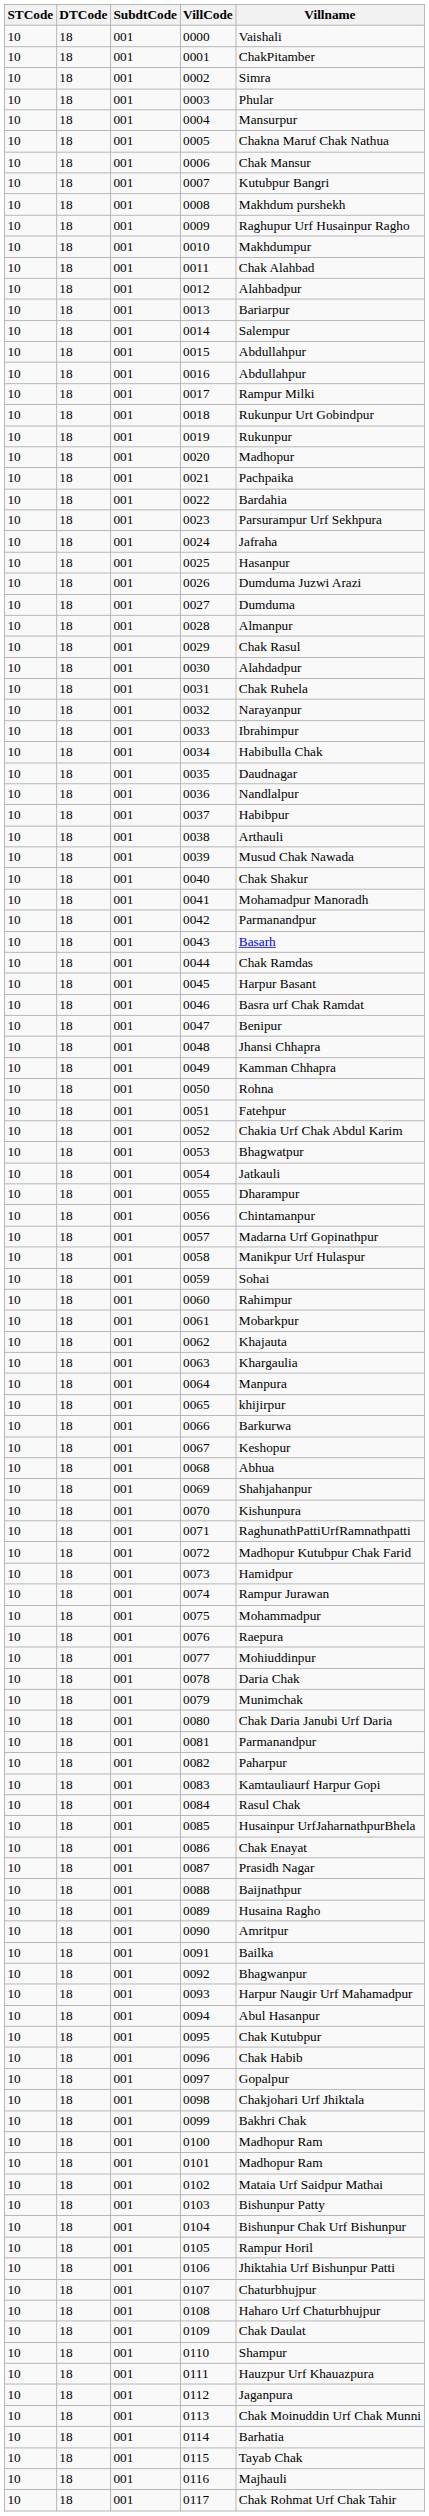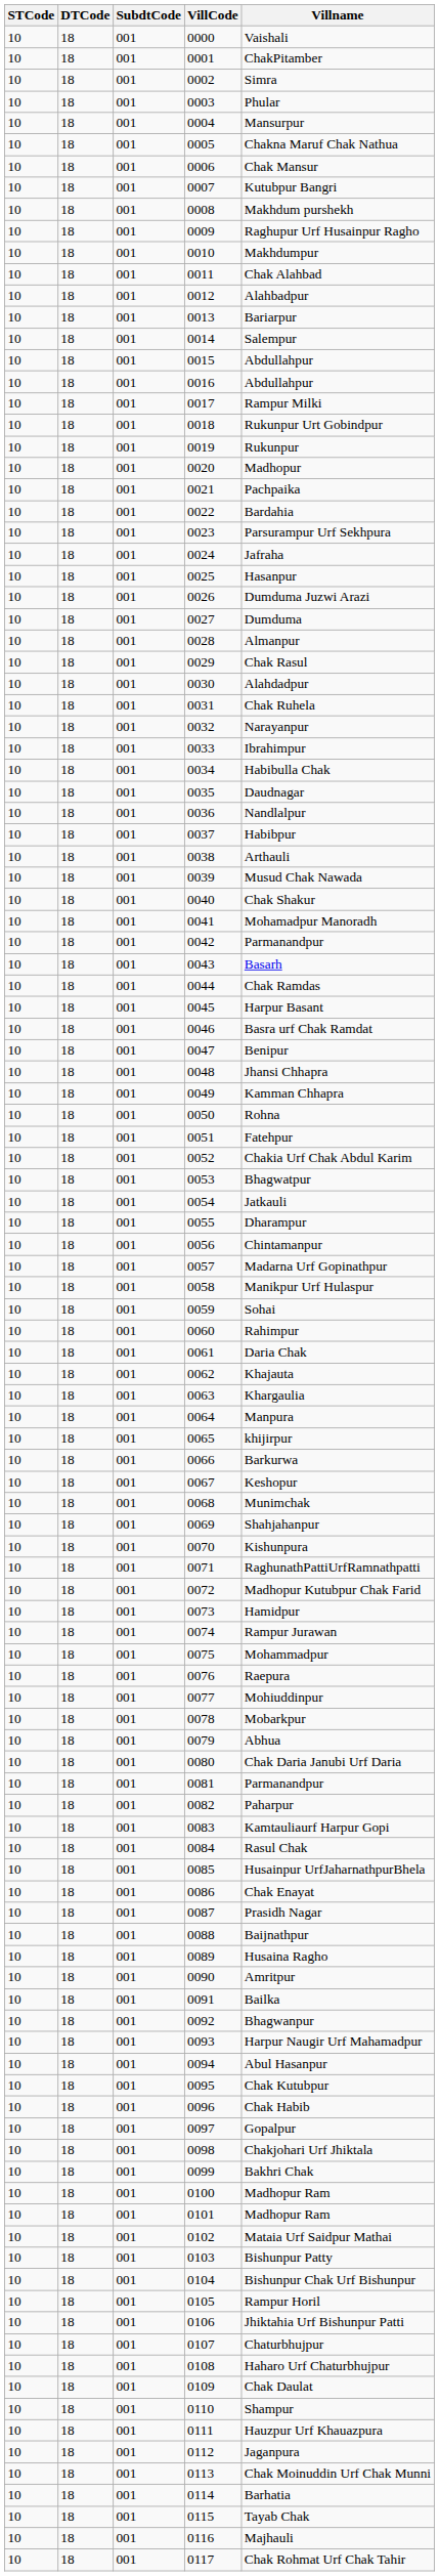0061 | Villname: Mobarkpur -> Daria Chak
0068 | Villname: Abhua -> Munimchak
0078 | Villname: Daria Chak -> Mobarkpur
0079 | Villname: Munimchak -> Abhua
